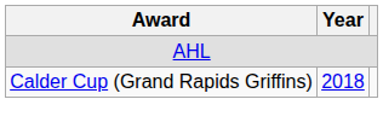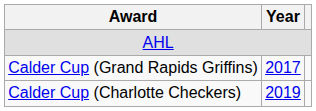Calder Cup (Grand Rapids Griffins) | Year: 2018 -> 2017
+ row: Calder Cup (Charlotte Checkers) | 2019
